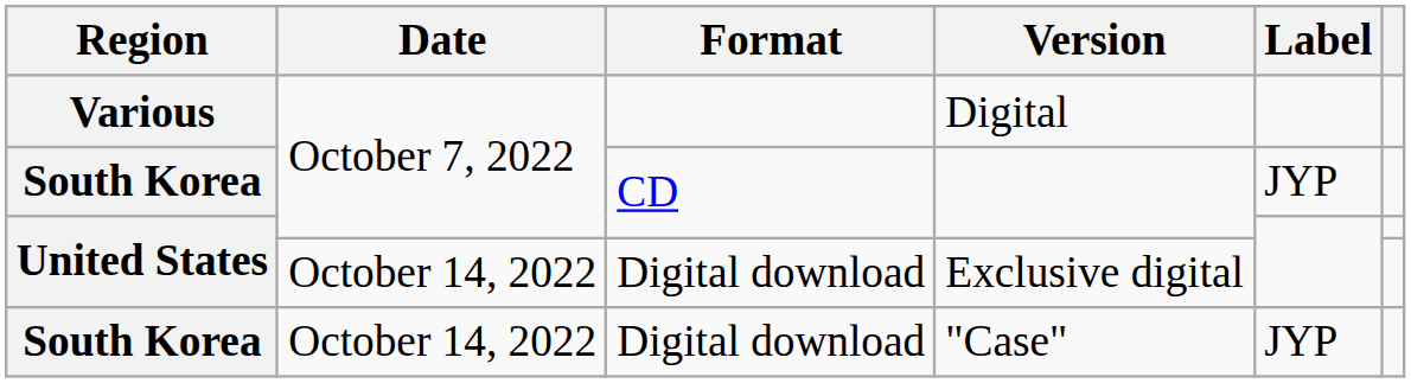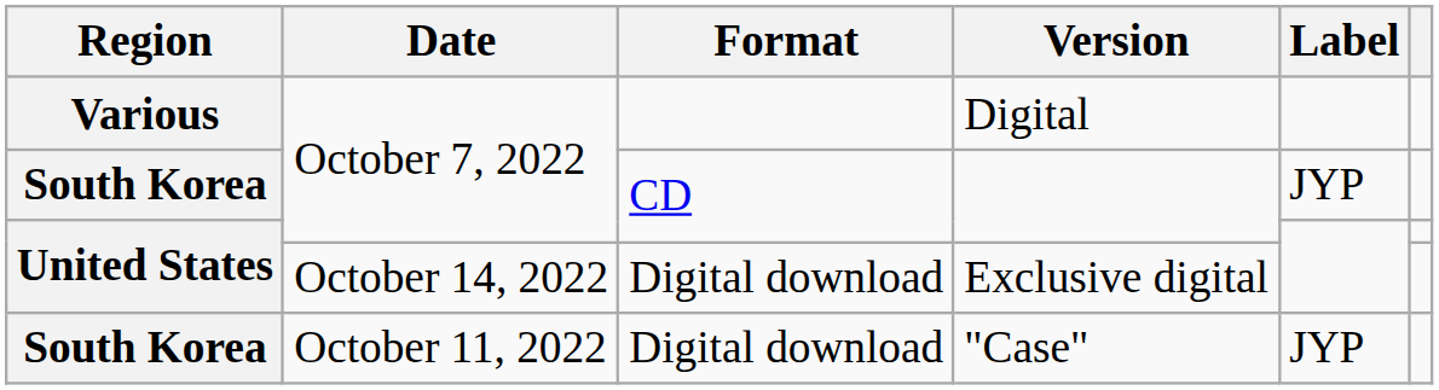"Case" | Date: October 14, 2022 -> October 11, 2022
